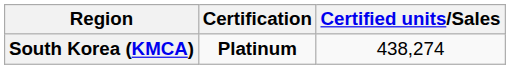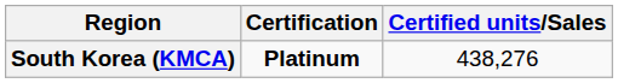South Korea (KMCA) | Certified units/Sales: 438,274 -> 438,276
